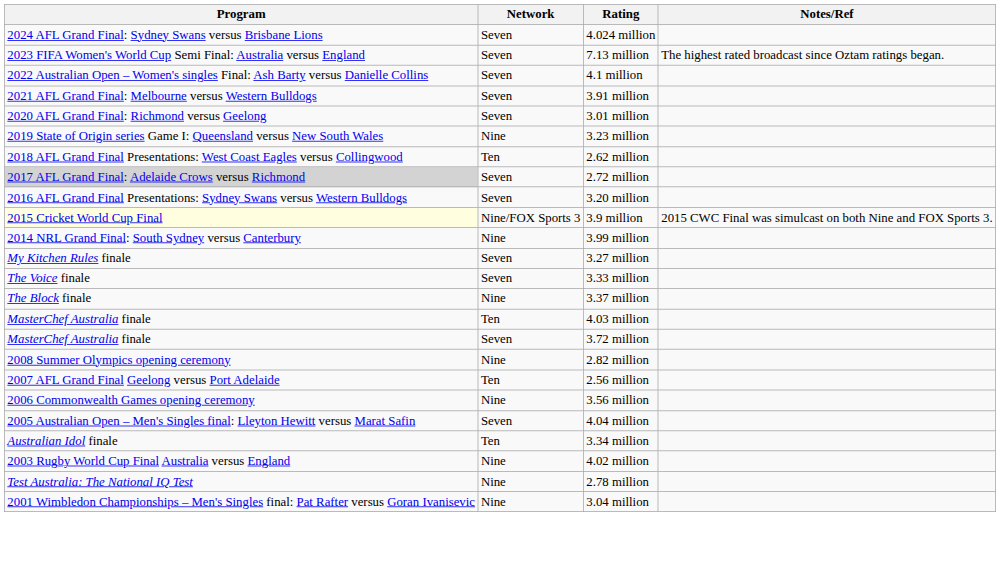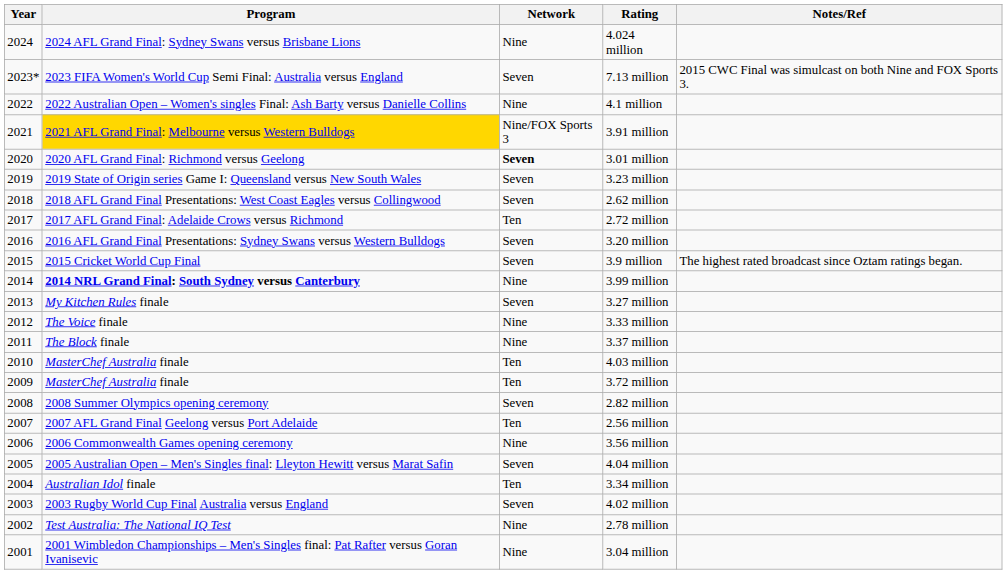+ column: Year | 2024 | 2023* | 2022 | 2021 | 2020 | 2019 | 2018 | 2017 | 2016 | 2015 | 2014 | 2013 | 2012 | 2011 | 2010 | 2009 | 2008 | 2007 | 2006 | 2005 | 2004 | 2003 | 2002 | 2001
4.024 million | Network: Seven -> Nine
7.13 million | Notes/Ref: The highest rated broadcast since Oztam ratings began. -> 2015 CWC Final was simulcast on both Nine and FOX Sports 3.
4.1 million | Network: Seven -> Nine
3.91 million | Program: no background -> gold background
3.91 million | Network: Seven -> Nine/FOX Sports 3
3.01 million | Network: normal -> bold
3.23 million | Network: Nine -> Seven
2.62 million | Network: Ten -> Seven
2.72 million | Program: lightgrey background -> no background
2.72 million | Network: Seven -> Ten
3.9 million | Program: lightyellow background -> no background
3.9 million | Network: Nine/FOX Sports 3 -> Seven
3.9 million | Notes/Ref: 2015 CWC Final was simulcast on both Nine and FOX Sports 3. -> The highest rated broadcast since Oztam ratings began.
3.99 million | Program: normal -> bold
3.33 million | Network: Seven -> Nine
3.72 million | Network: Seven -> Ten
2.82 million | Network: Nine -> Seven
4.02 million | Network: Nine -> Seven
